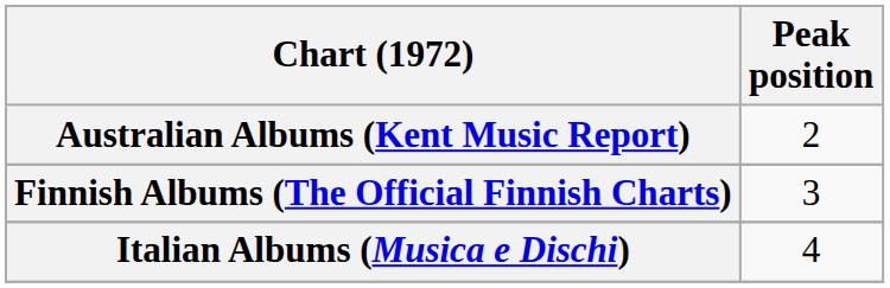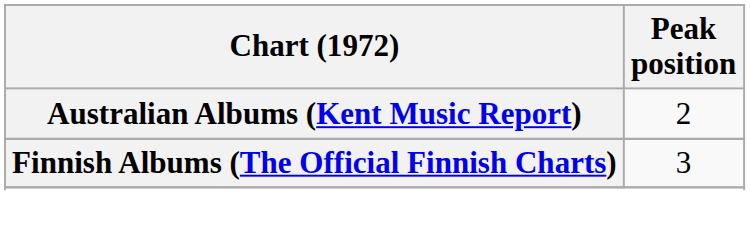- row: Italian Albums (Musica e Dischi) | 4
